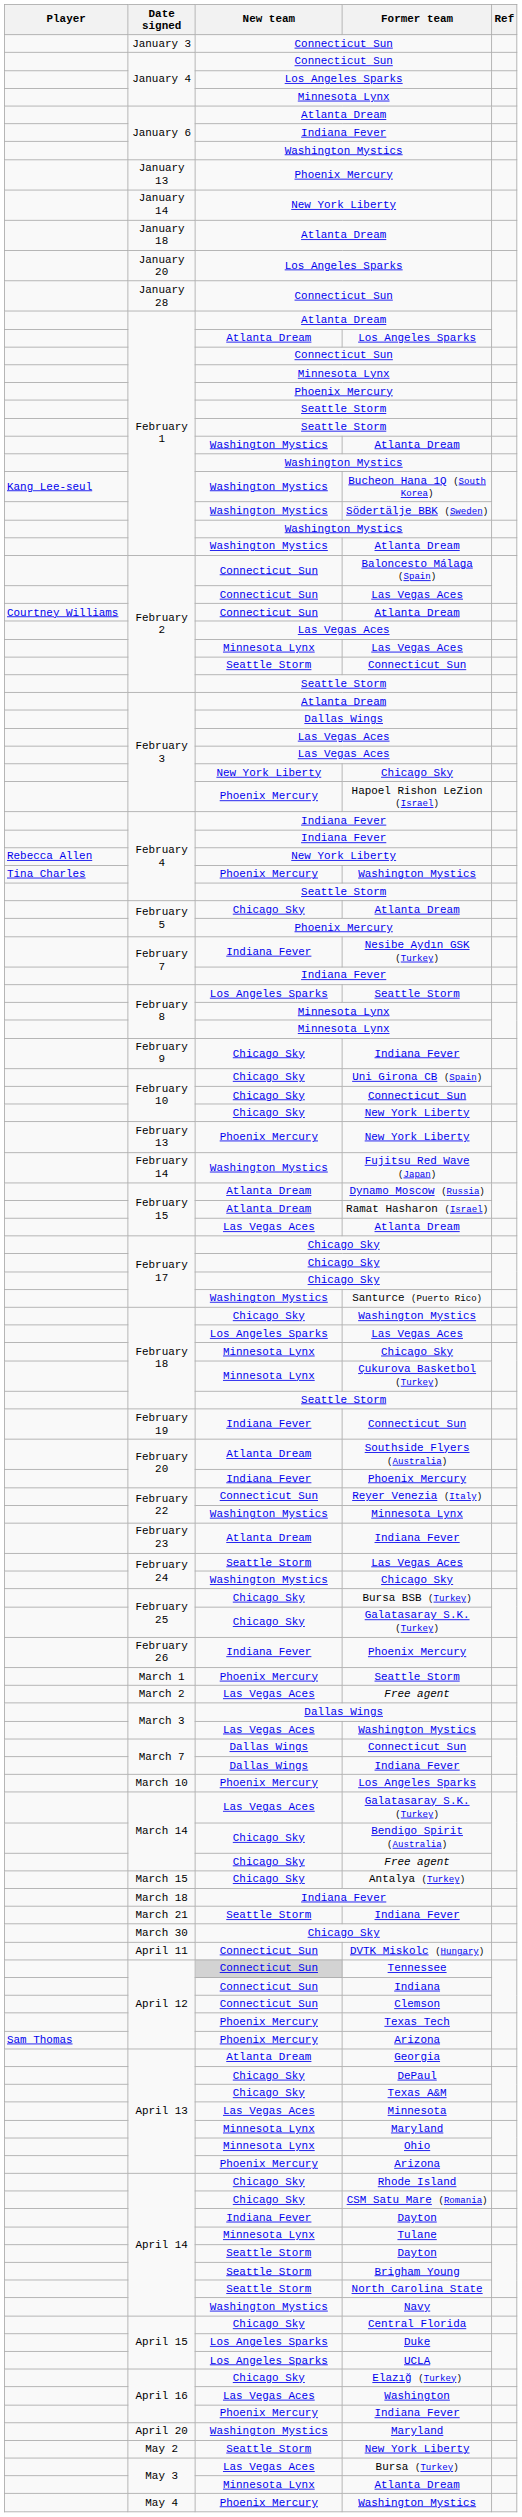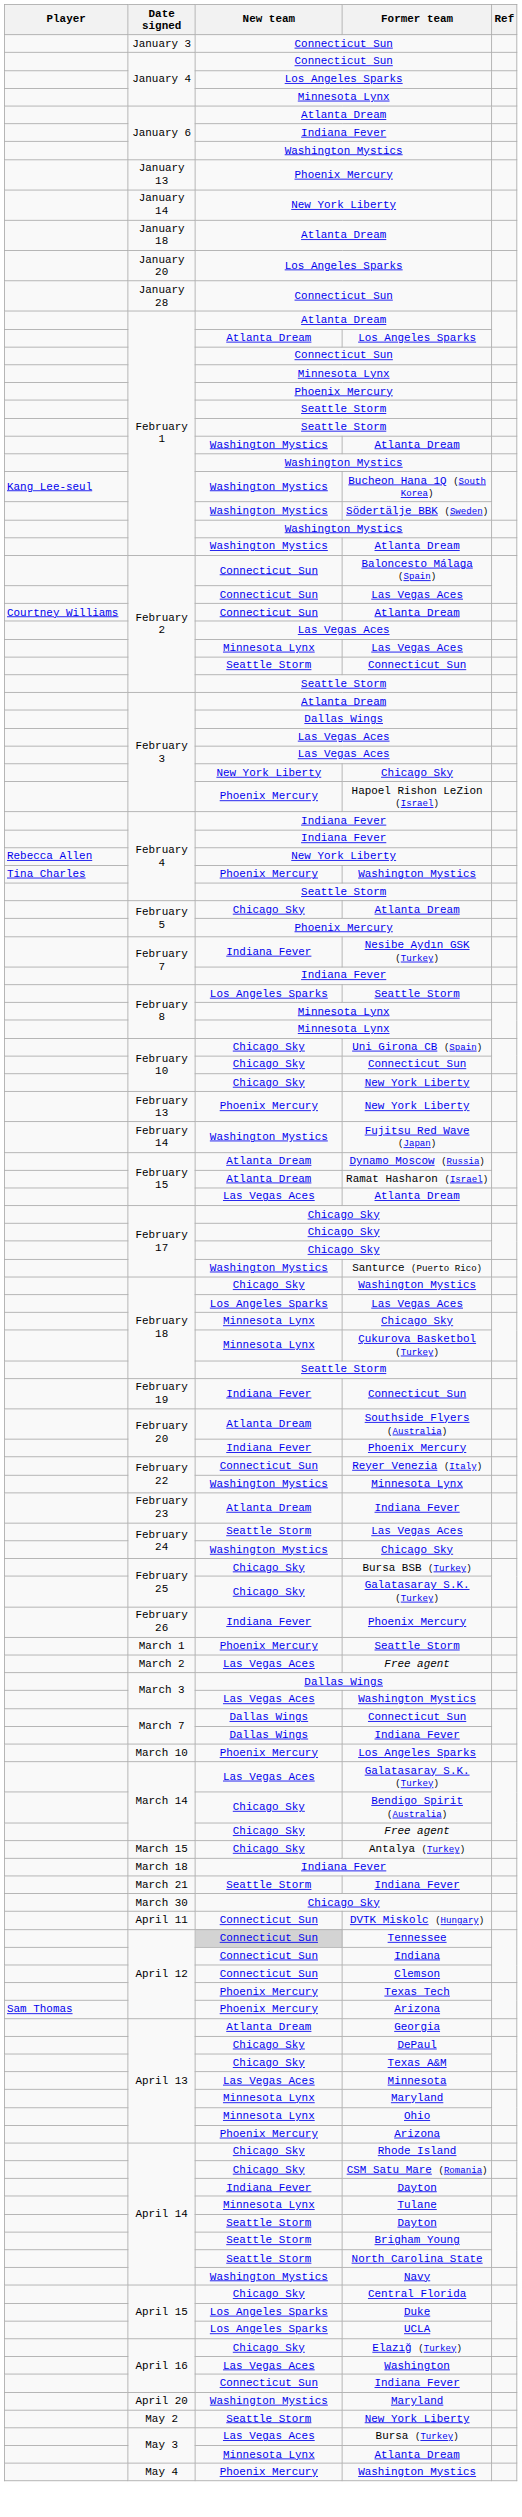- row: February 9 | Chicago Sky | Indiana Fever
April 16 / Indiana Fever | New team: Phoenix Mercury -> Connecticut Sun
